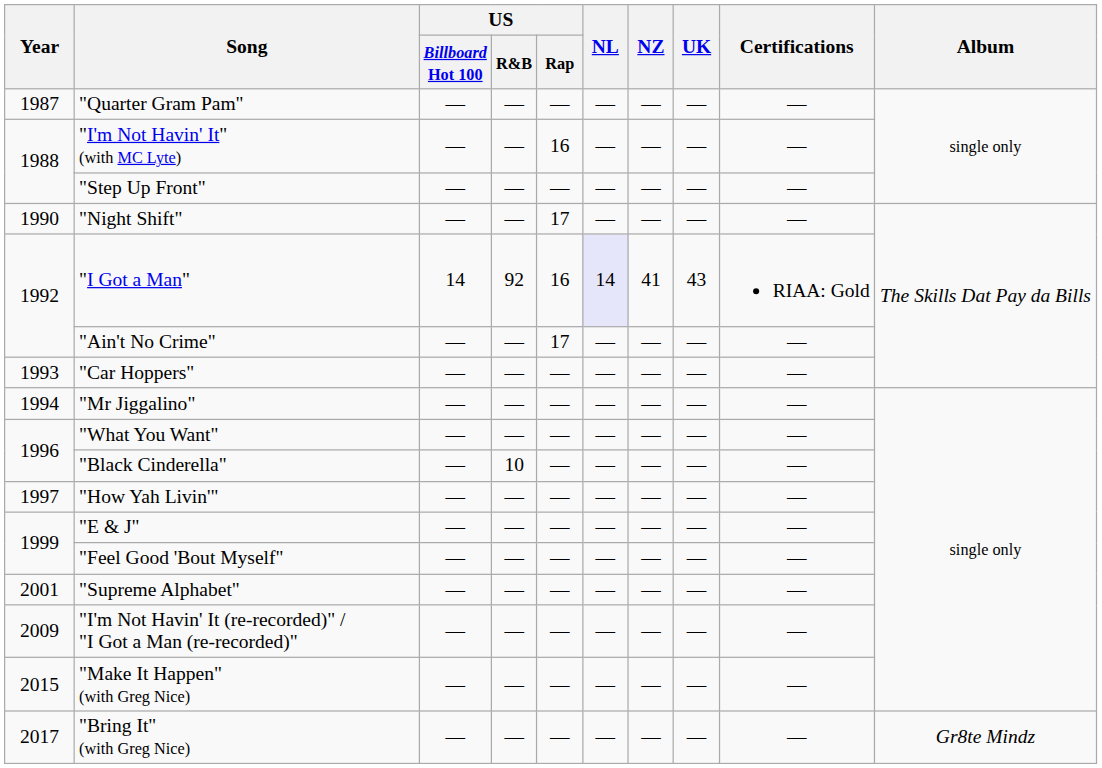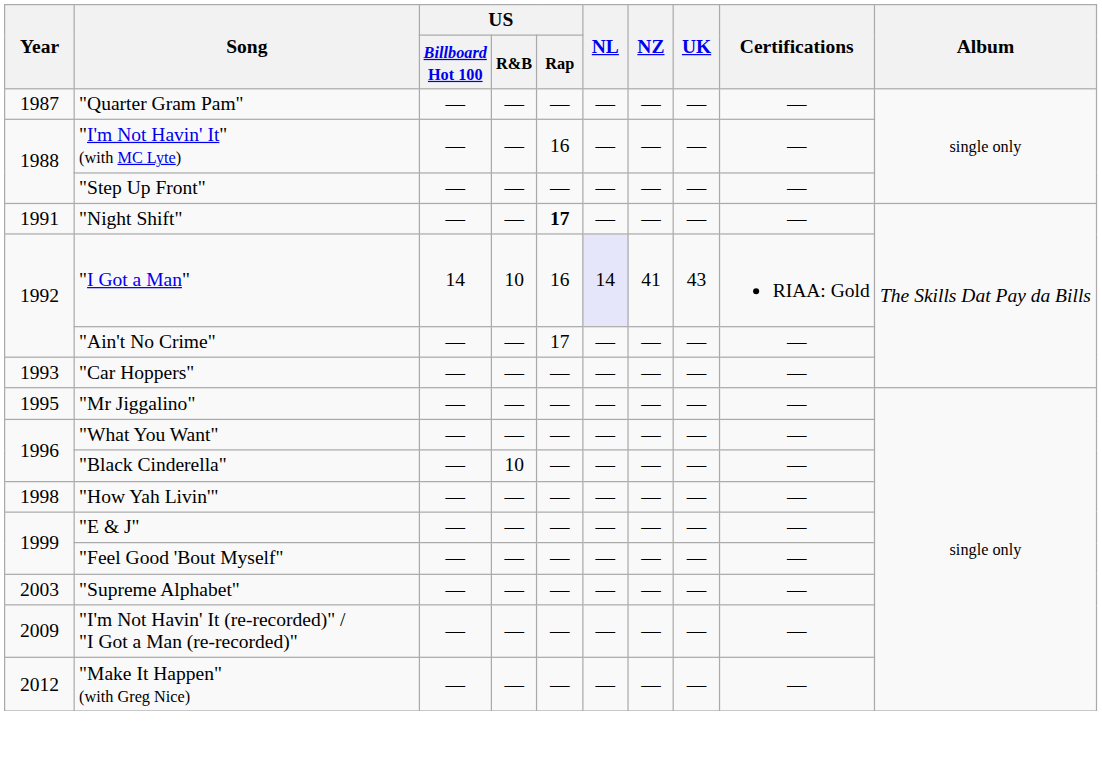"Night Shift" | Year: 1990 -> 1991
"Night Shift" | US / Rap: normal -> bold
"I Got a Man" | US / R&B: 92 -> 10
"Mr Jiggalino" | Year: 1994 -> 1995
"How Yah Livin'" | Year: 1997 -> 1998
"Supreme Alphabet" | Year: 2001 -> 2003
"Make It Happen" (with Greg Nice) | Year: 2015 -> 2012
- row: 2017 | "Bring It" (with Greg Nice) | — | — | — | — | — | — | — | Gr8te Mindz
